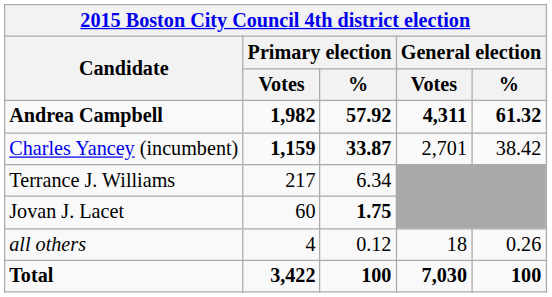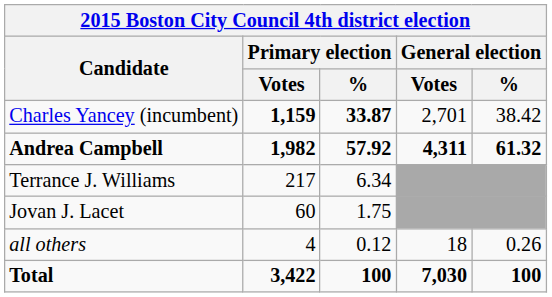rows swapped: Andrea Campbell <-> Charles Yancey (incumbent)
Jovan J. Lacet | Primary election / %: bold -> normal
